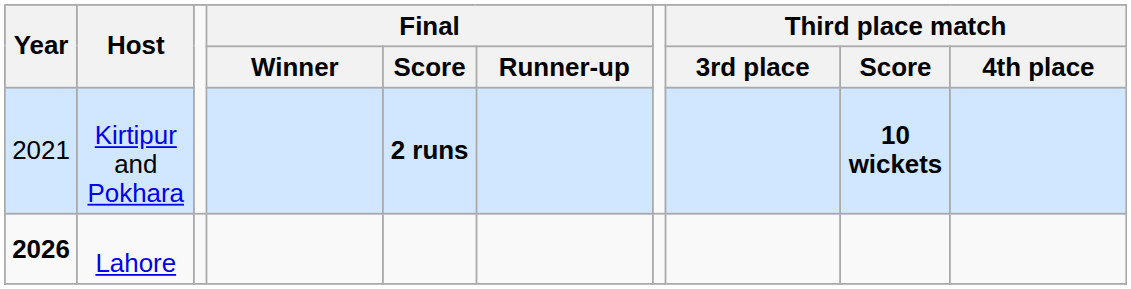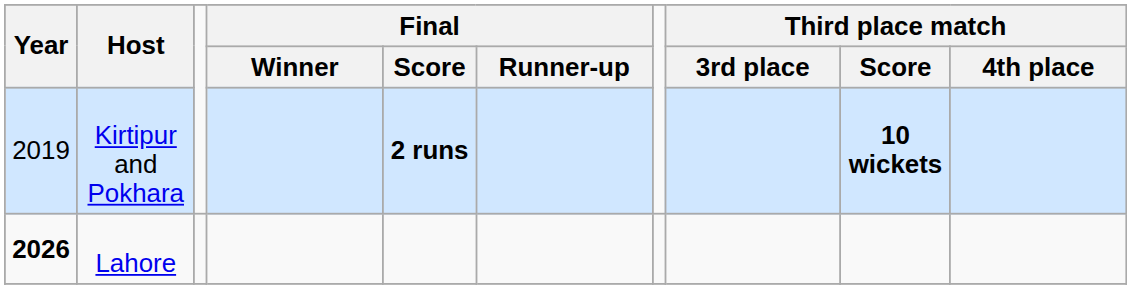Kirtipur and Pokhara | Year: 2021 -> 2019
